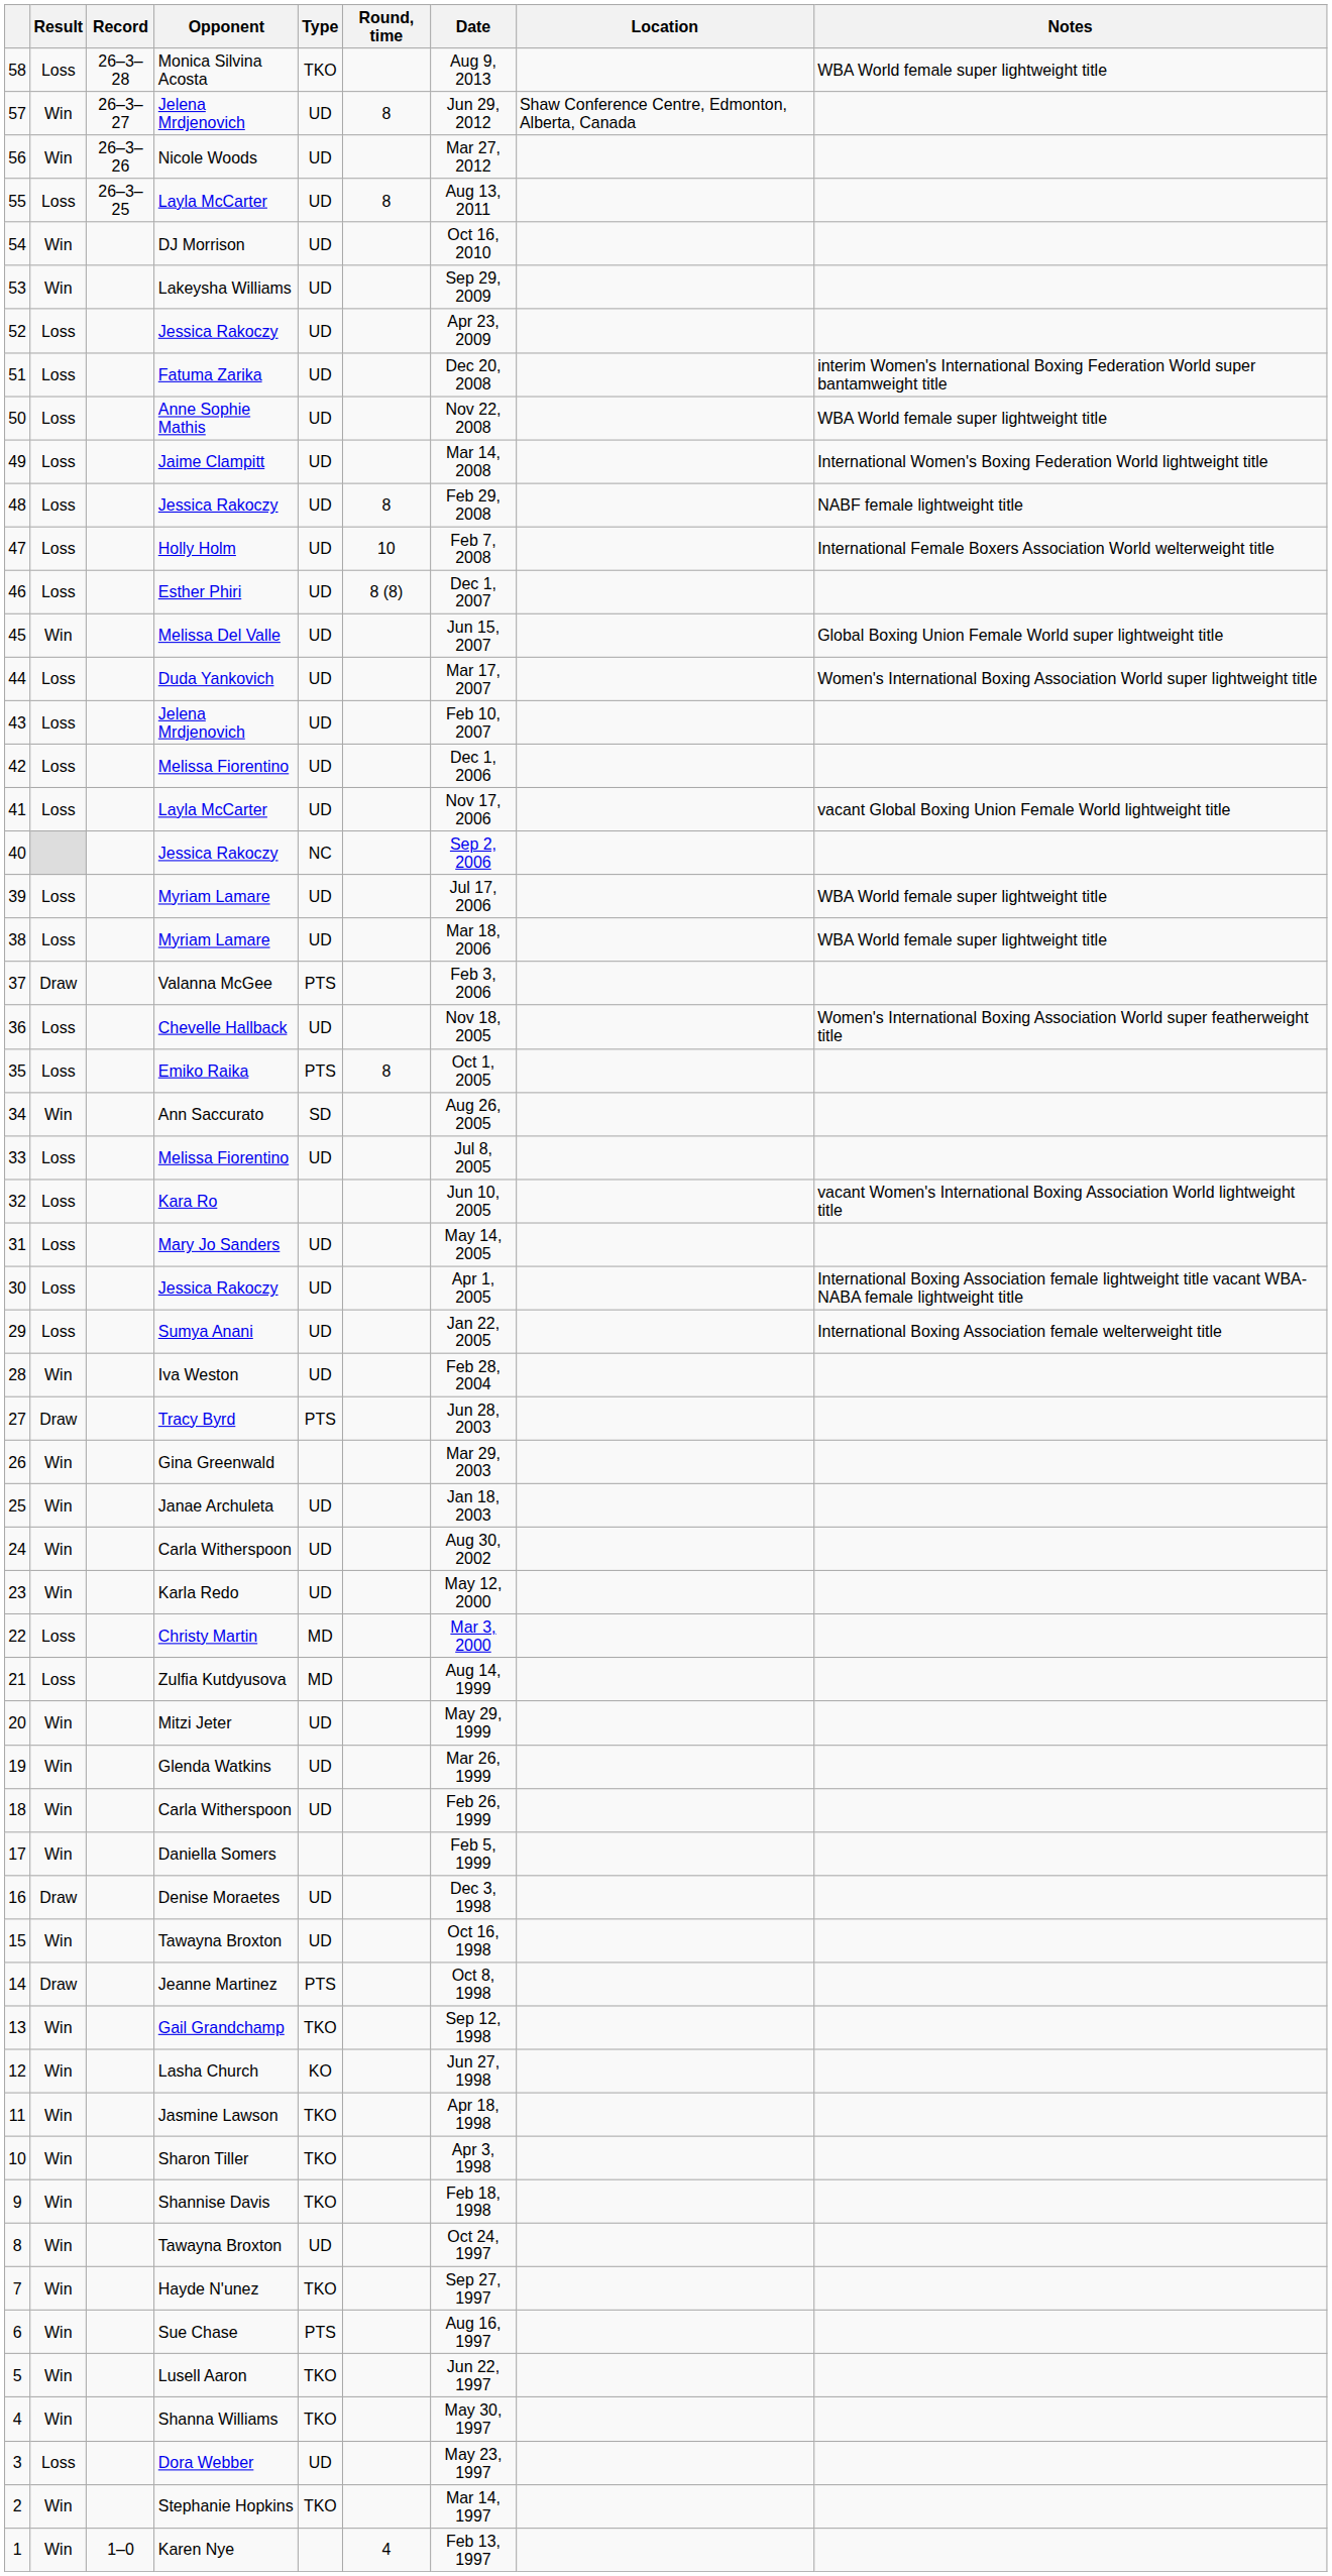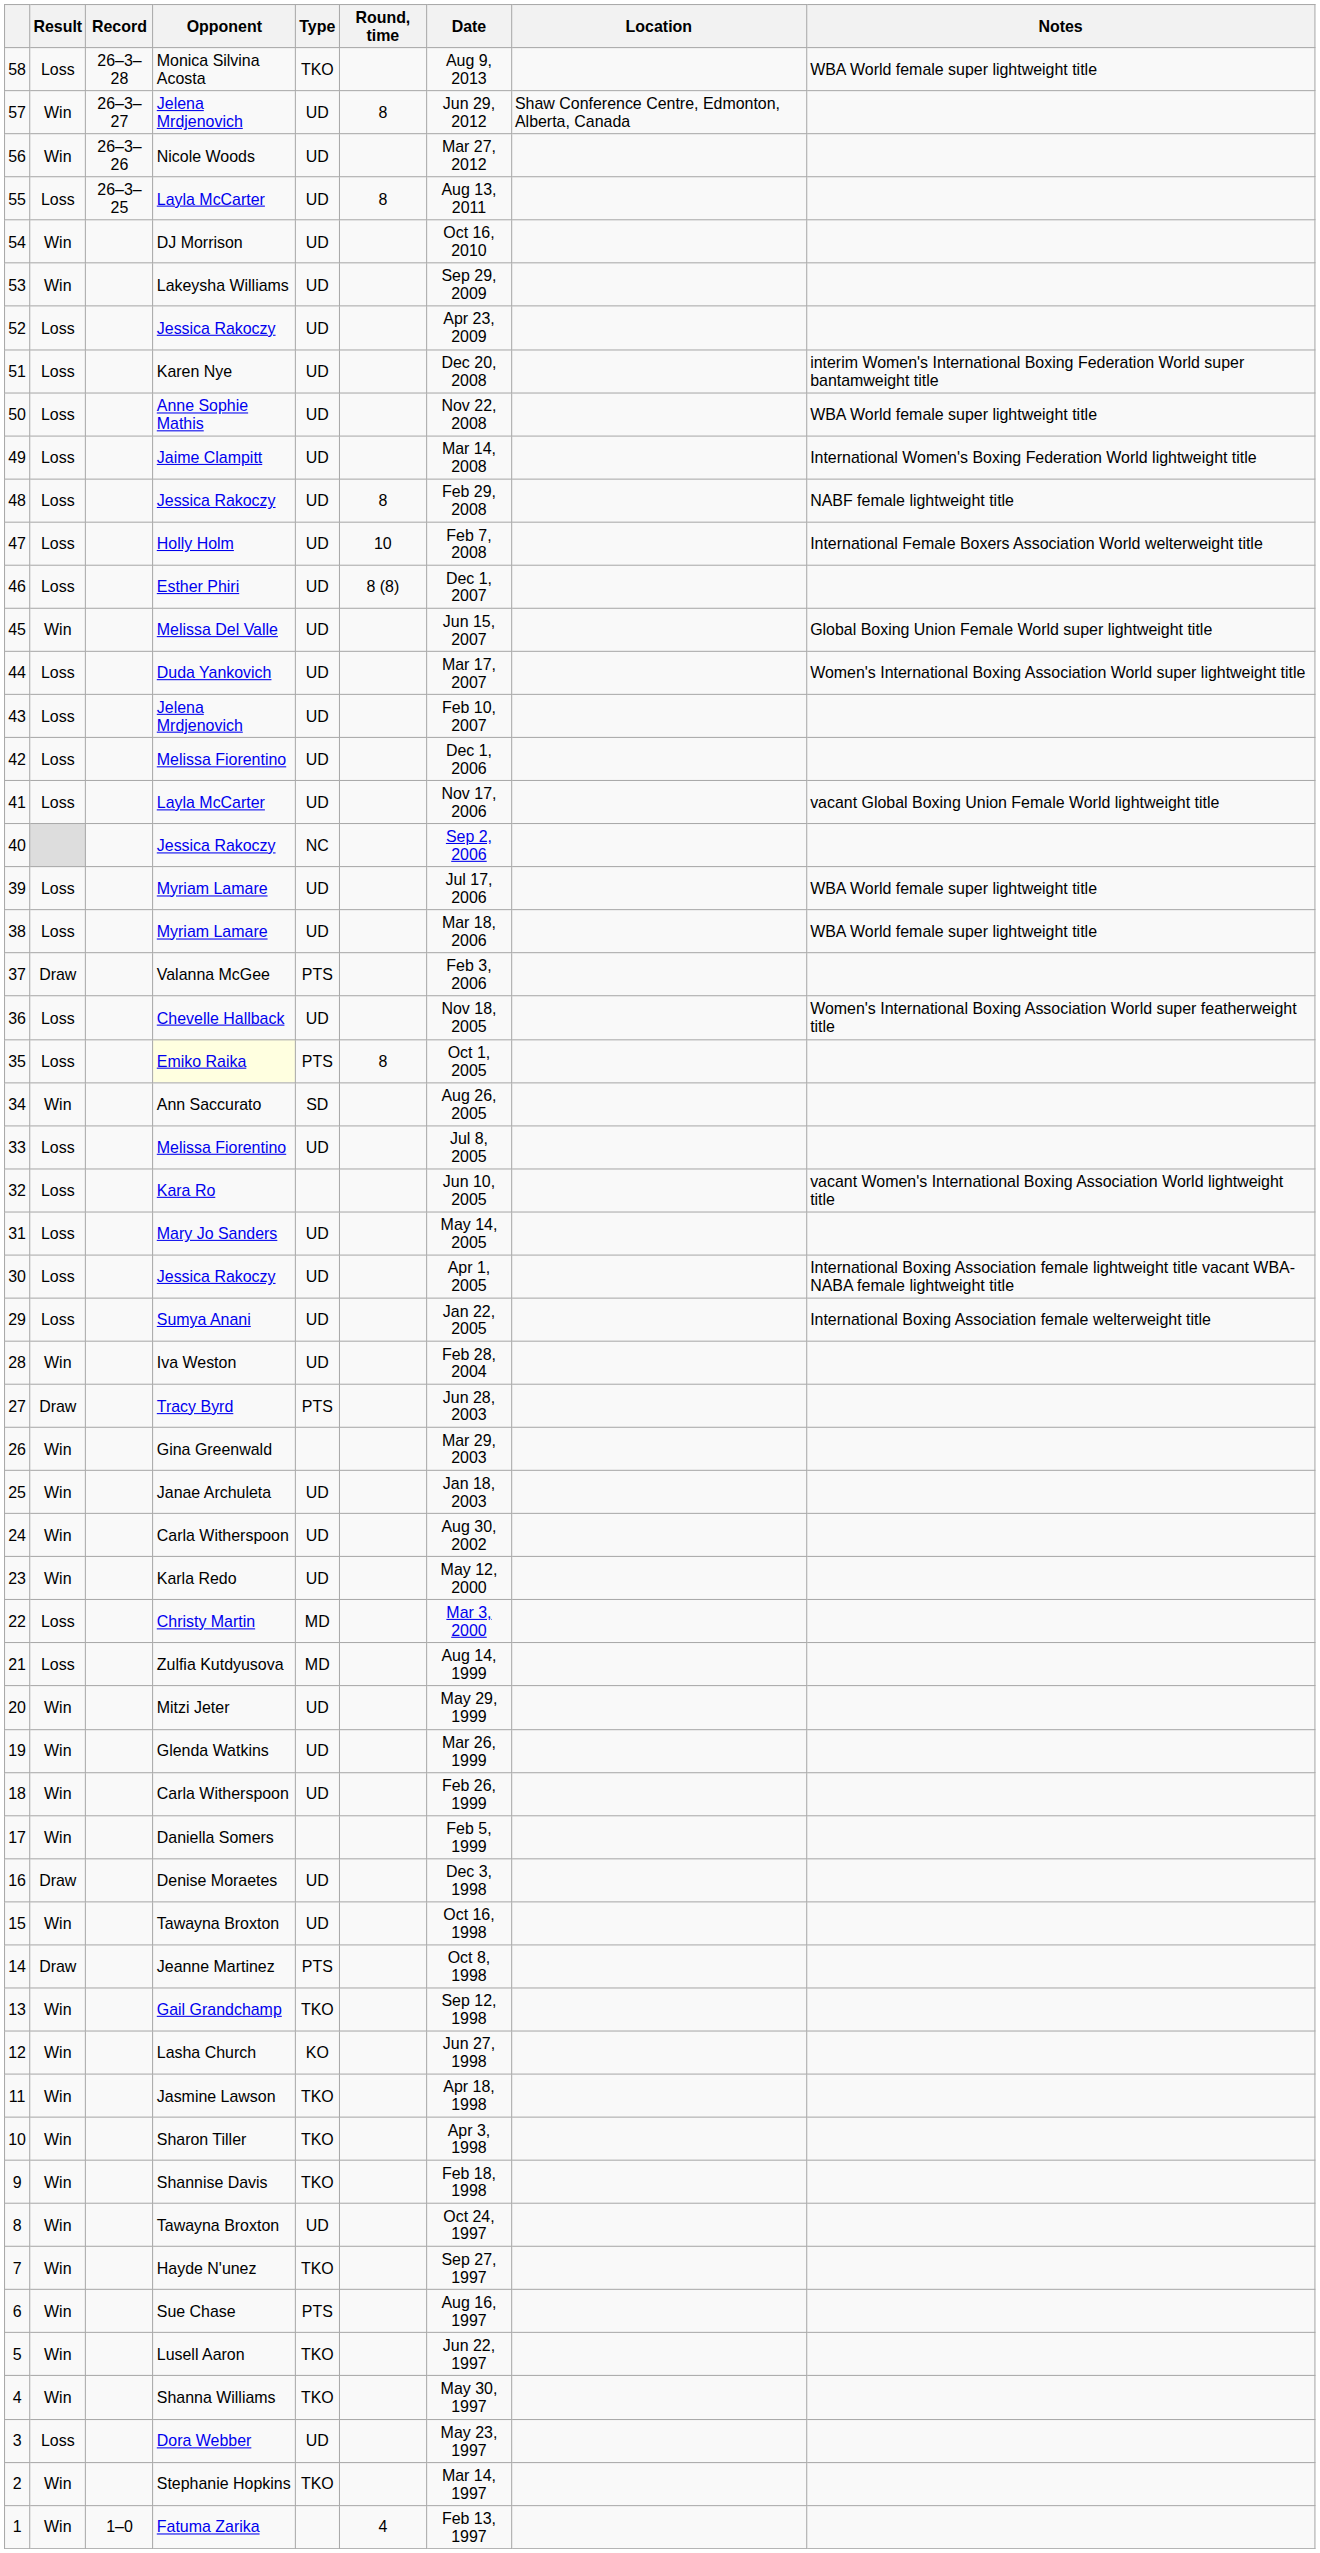51 | Opponent: Fatuma Zarika -> Karen Nye
35 | Opponent: no background -> lightyellow background
1 | Opponent: Karen Nye -> Fatuma Zarika
